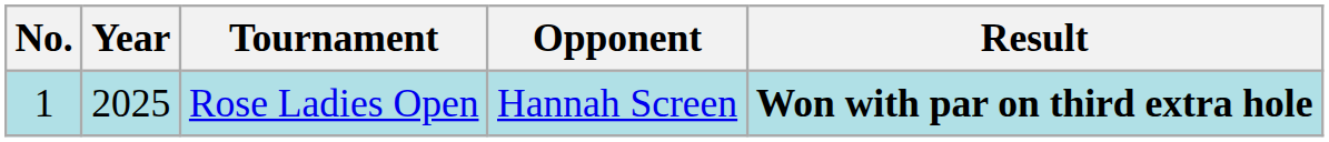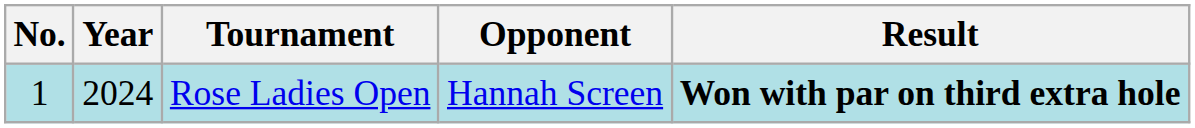Rose Ladies Open | Year: 2025 -> 2024
